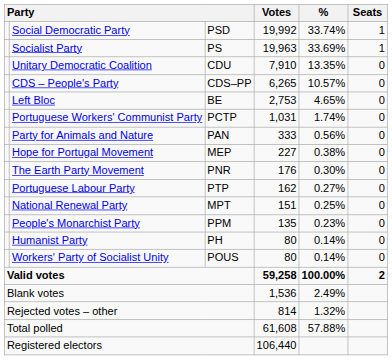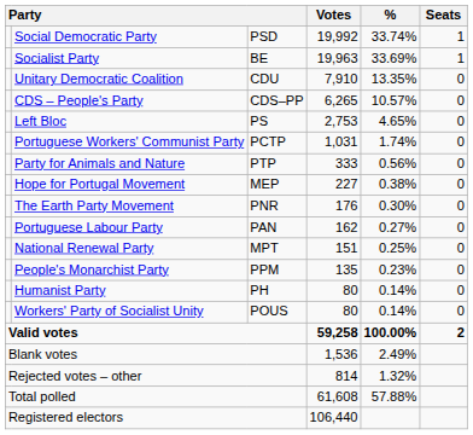Socialist Party | column 3: PS -> BE
Left Bloc | column 3: BE -> PS
Party for Animals and Nature | column 3: PAN -> PTP
Portuguese Labour Party | column 3: PTP -> PAN
